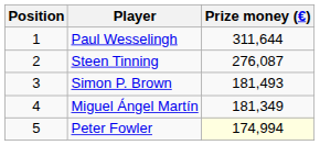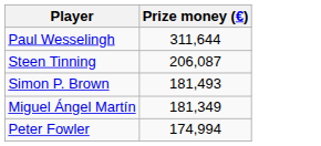- column: Position | 1 | 2 | 3 | 4 | 5
Steen Tinning | Prize money (€): 276,087 -> 206,087
Peter Fowler | Prize money (€): lightyellow background -> no background
